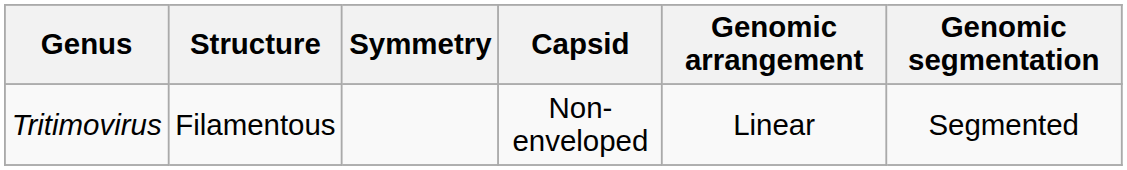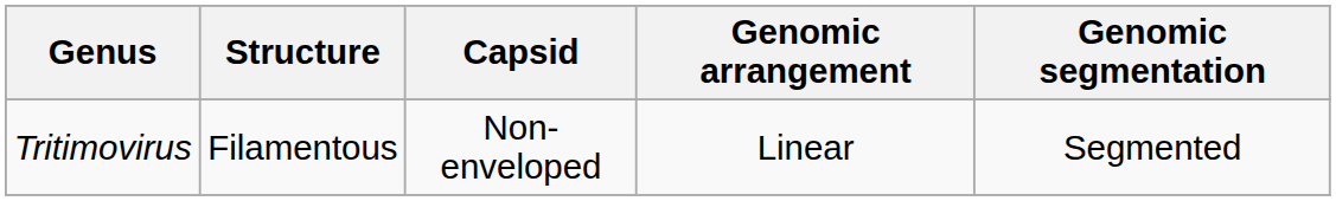- column: Symmetry
